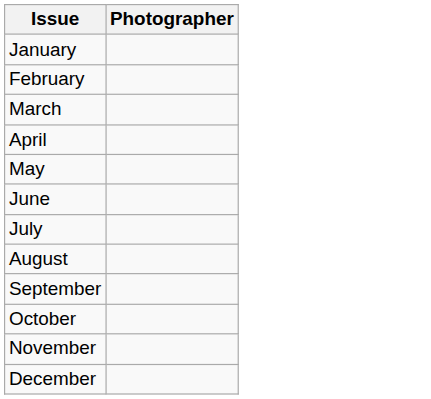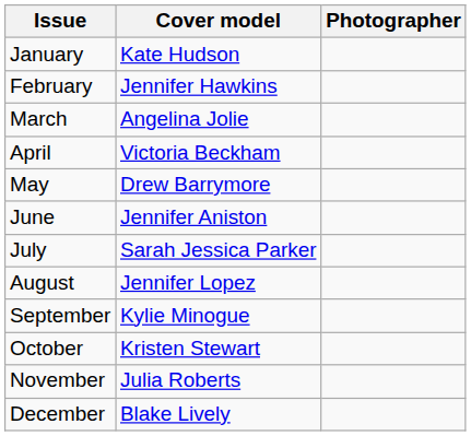+ column: Cover model | Kate Hudson | Jennifer Hawkins | Angelina Jolie | Victoria Beckham | Drew Barrymore | Jennifer Aniston | Sarah Jessica Parker | Jennifer Lopez | Kylie Minogue | Kristen Stewart | Julia Roberts | Blake Lively
